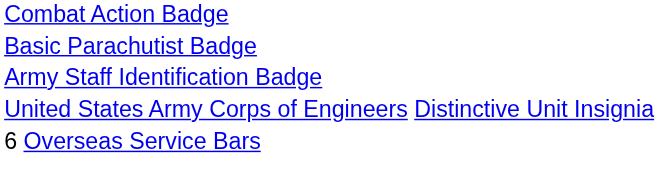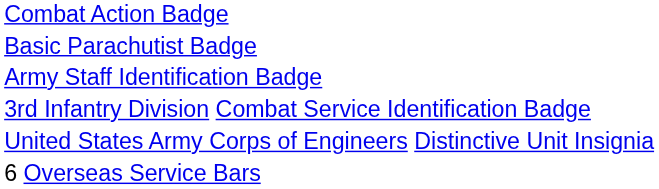+ row: 3rd Infantry Division Combat Service Identification Badge
